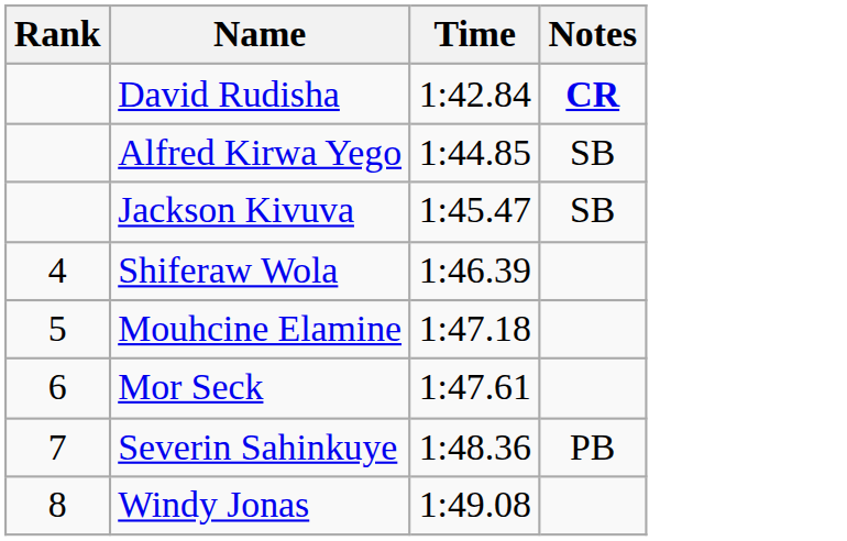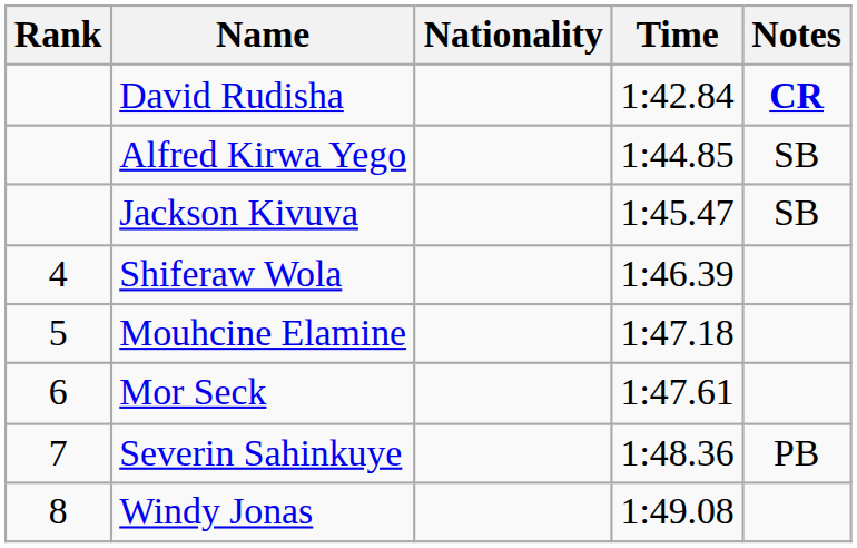+ column: Nationality
